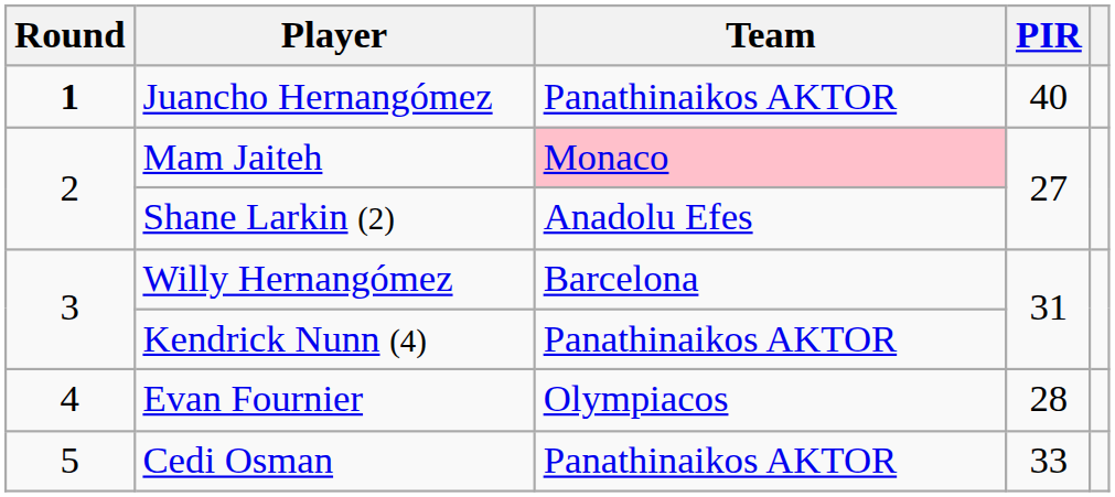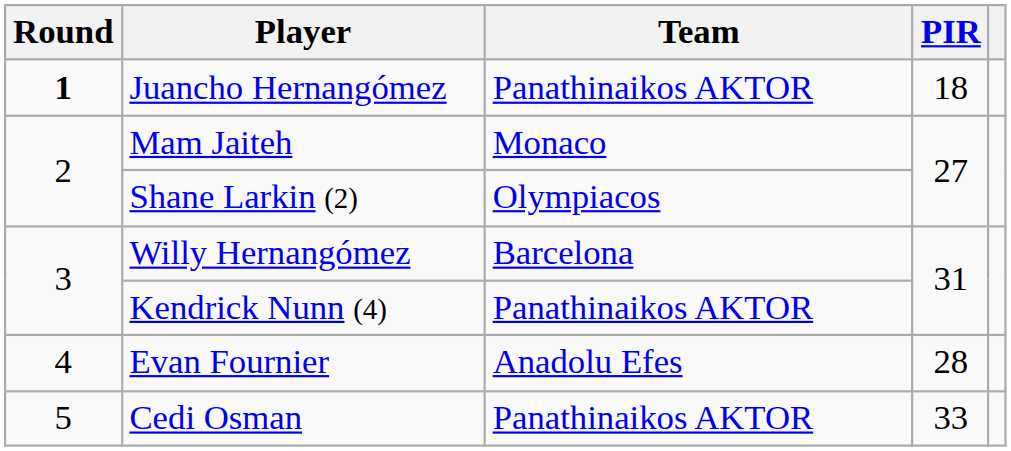Juancho Hernangómez | PIR: 40 -> 18
Mam Jaiteh | Team: pink background -> no background
Shane Larkin (2) | Team: Anadolu Efes -> Olympiacos
Evan Fournier | Team: Olympiacos -> Anadolu Efes
